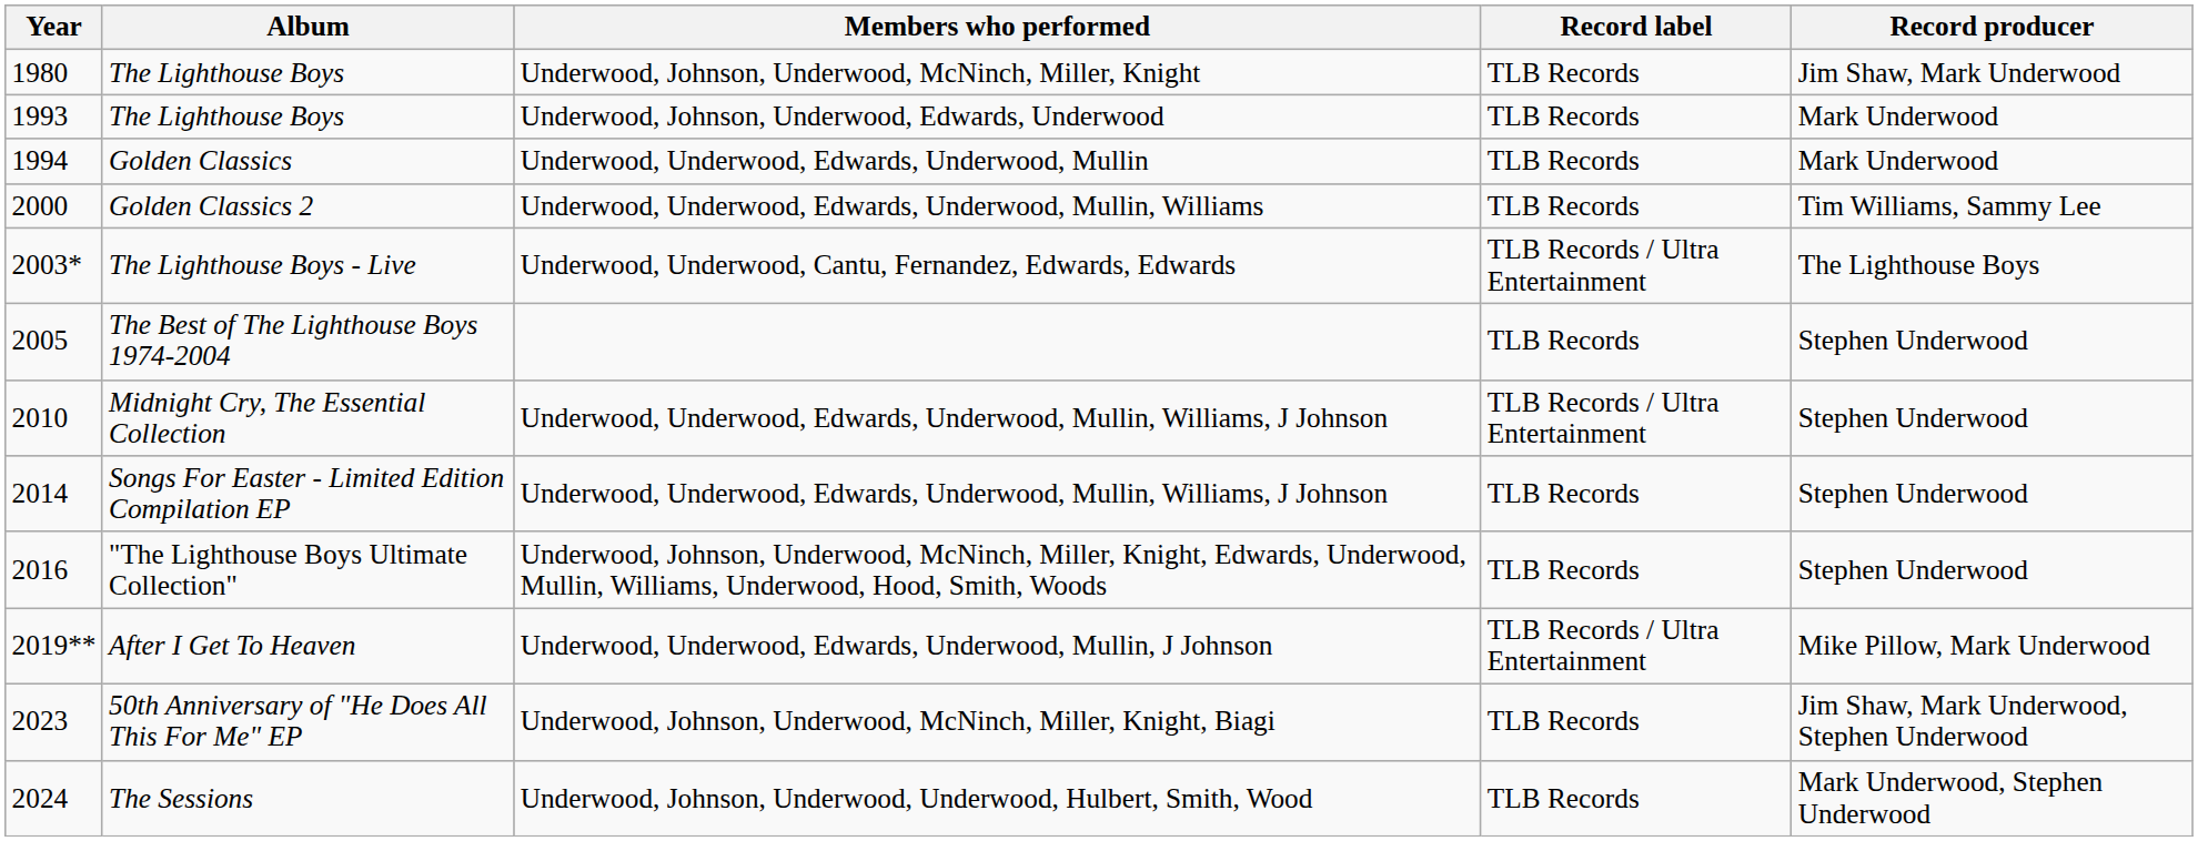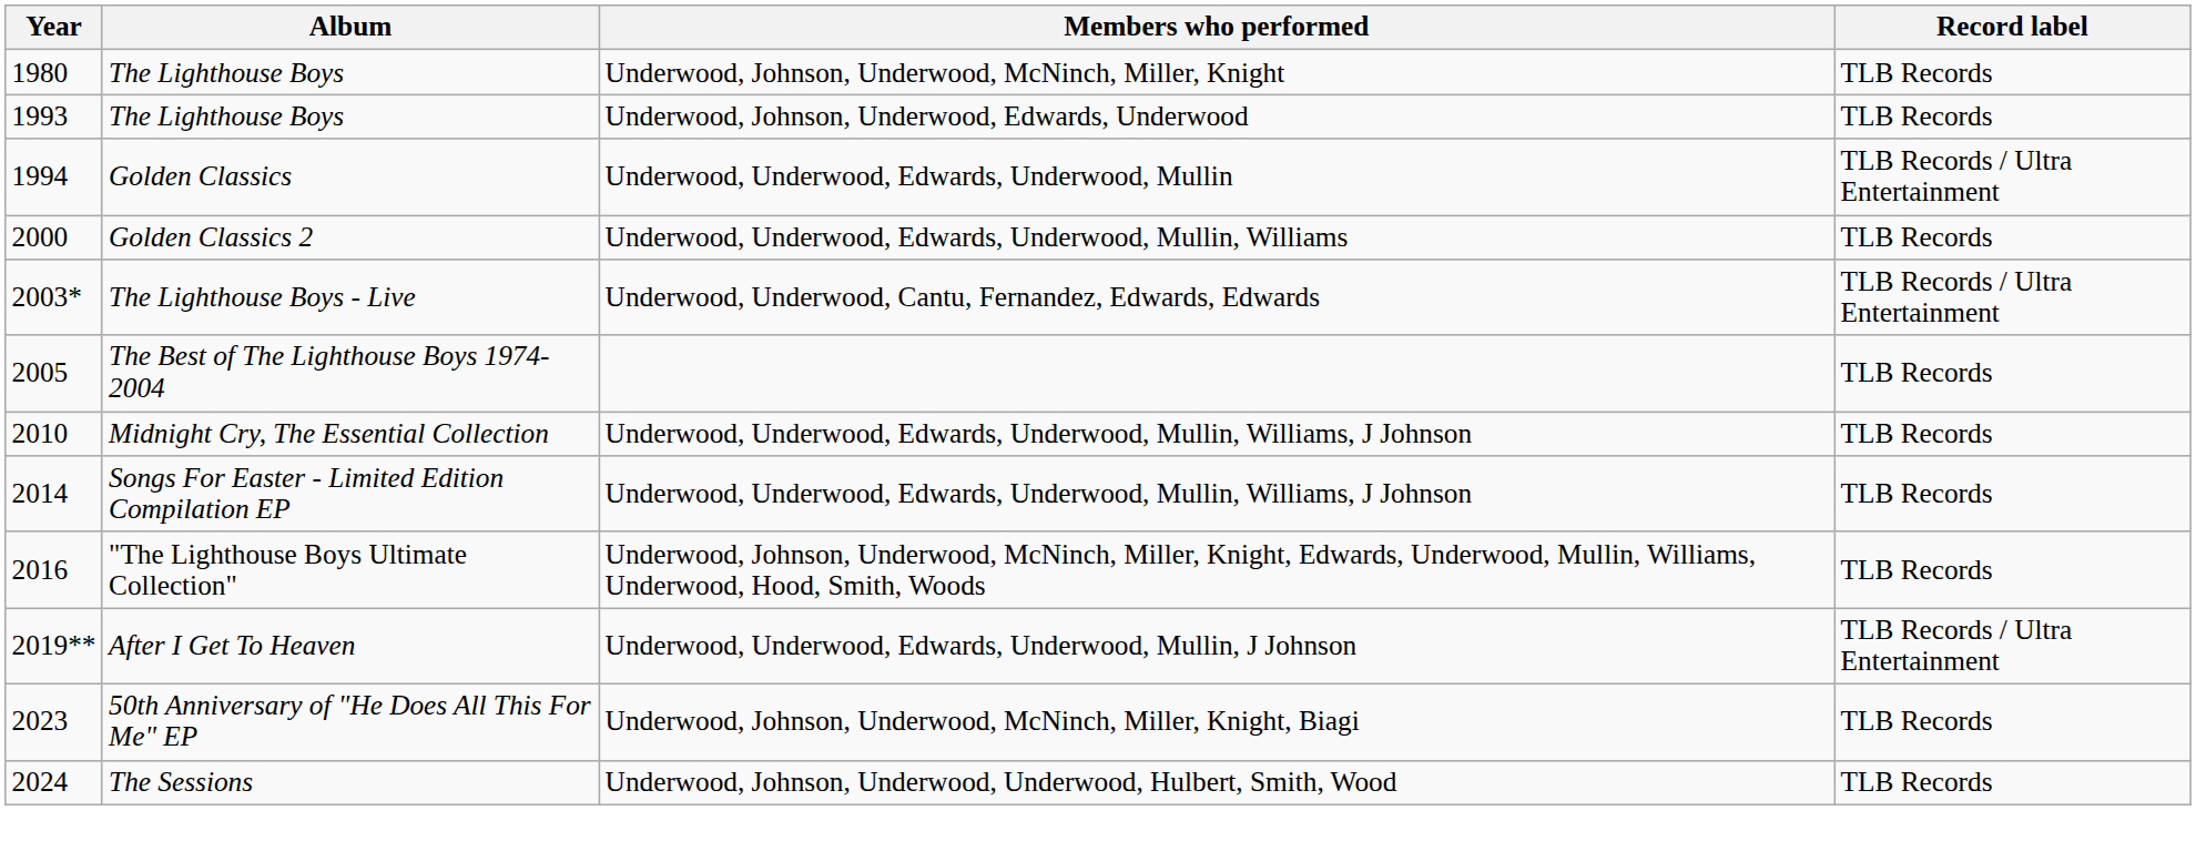- column: Record producer | Jim Shaw, Mark Underwood | Mark Underwood | Mark Underwood | Tim Williams, Sammy Lee | The Lighthouse Boys | Stephen Underwood | Stephen Underwood | Stephen Underwood | Stephen Underwood | Mike Pillow, Mark Underwood | Jim Shaw, Mark Underwood, Stephen Underwood | Mark Underwood, Stephen Underwood
Golden Classics | Record label: TLB Records -> TLB Records / Ultra Entertainment
Midnight Cry, The Essential Collection | Record label: TLB Records / Ultra Entertainment -> TLB Records
